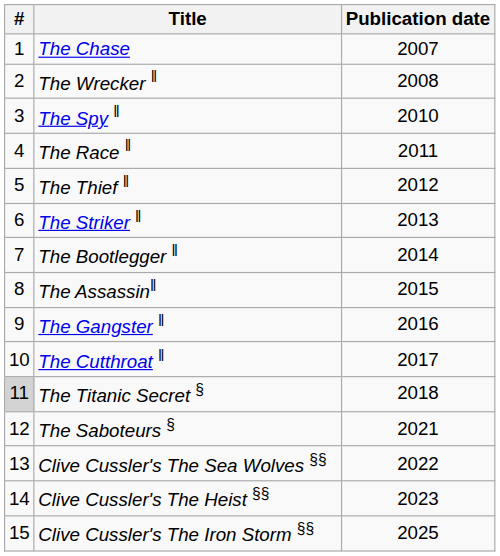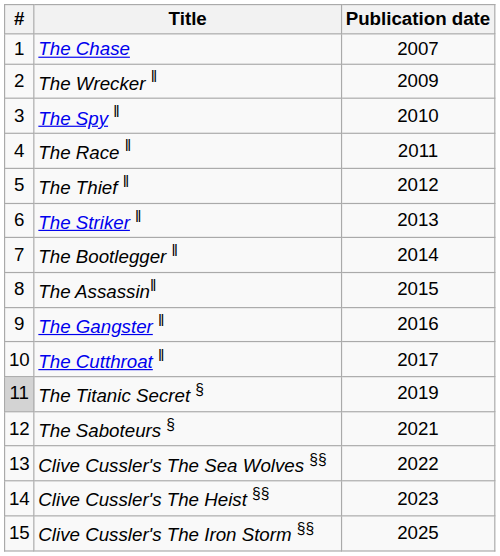The Wrecker ‖ | Publication date: 2008 -> 2009
The Titanic Secret § | Publication date: 2018 -> 2019
